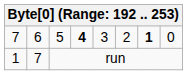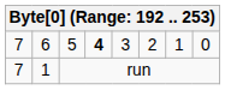5 | column 7: bold -> normal
run | column 1: 1 -> 7
run | column 2: 7 -> 1
